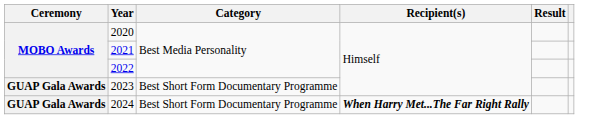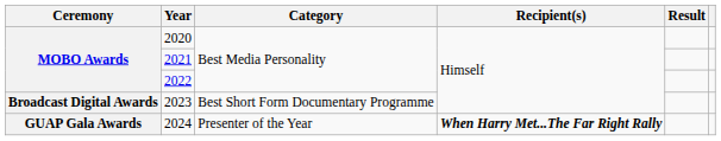2023 | Ceremony: GUAP Gala Awards -> Broadcast Digital Awards
2024 | Category: Best Short Form Documentary Programme -> Presenter of the Year
